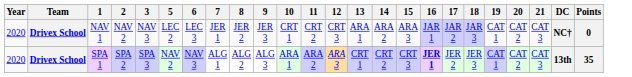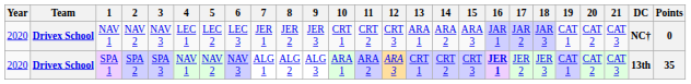+ column: 4 | LEC 1 | NAV 1
